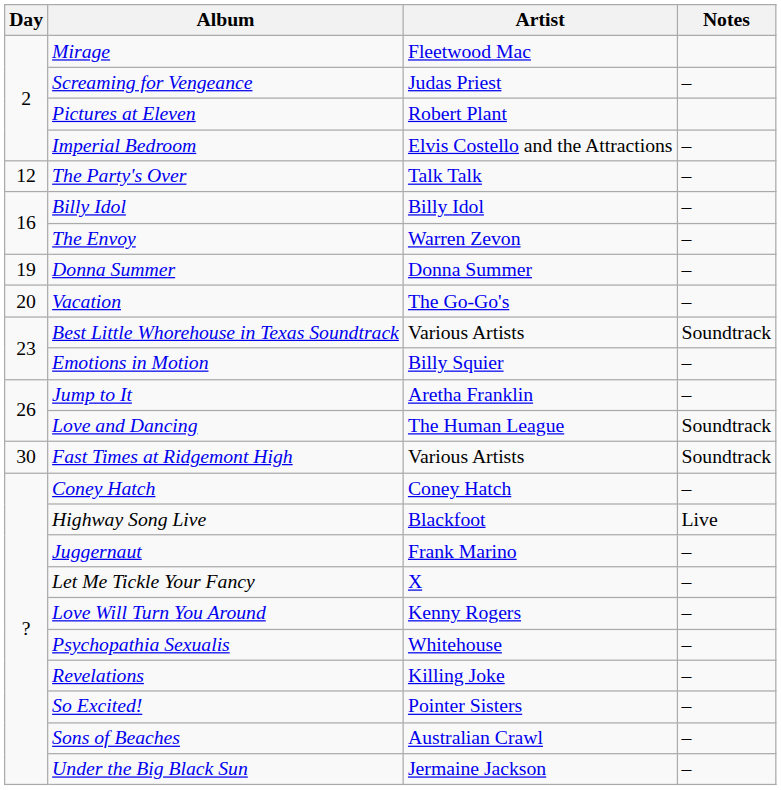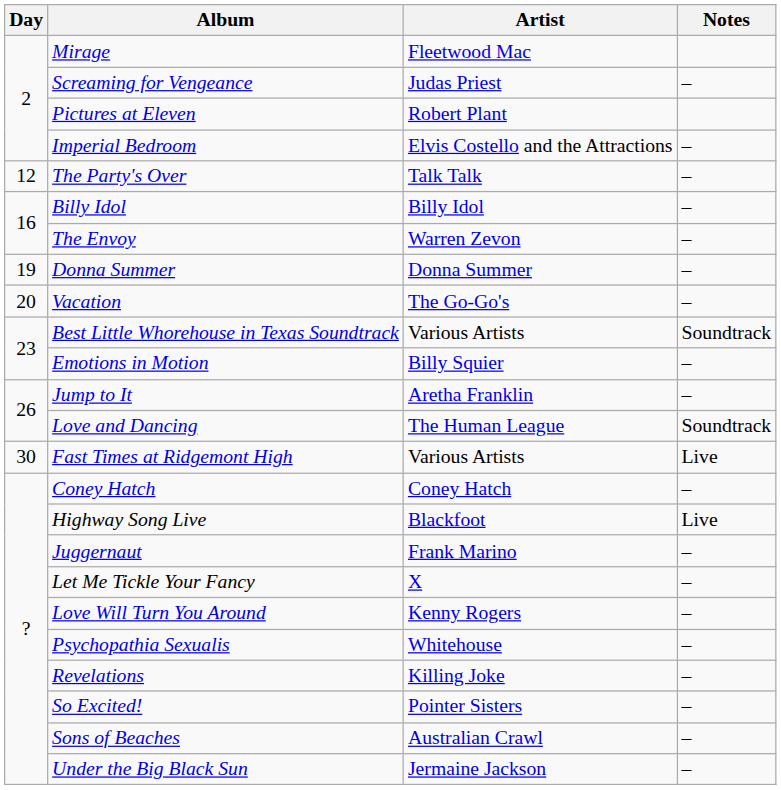Fast Times at Ridgemont High | Notes: Soundtrack -> Live
